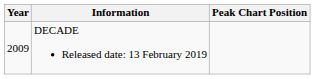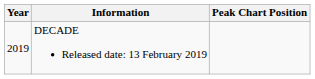DECADE Released date: 13 February 2019 | Year: 2009 -> 2019
